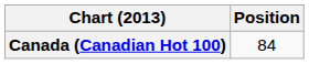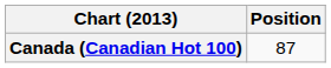Canada (Canadian Hot 100) | Position: 84 -> 87
